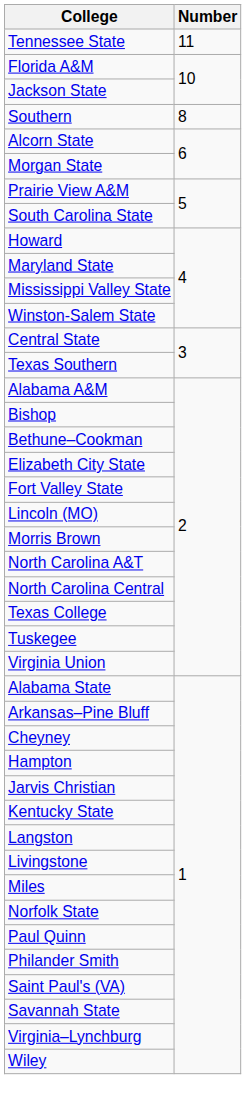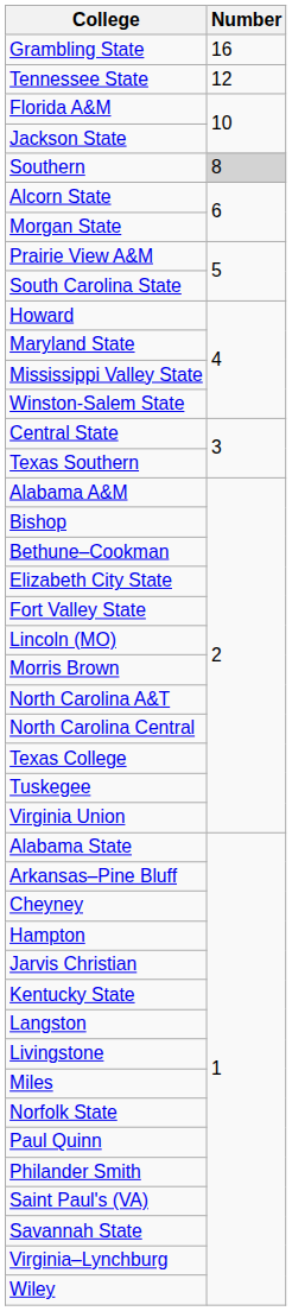+ row: Grambling State | 16
Tennessee State | Number: 11 -> 12
Southern | Number: no background -> lightgrey background
